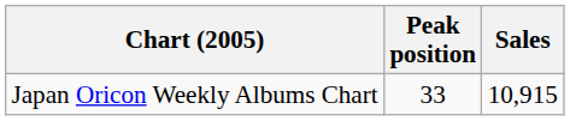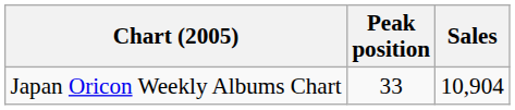Japan Oricon Weekly Albums Chart | Sales: 10,915 -> 10,904
